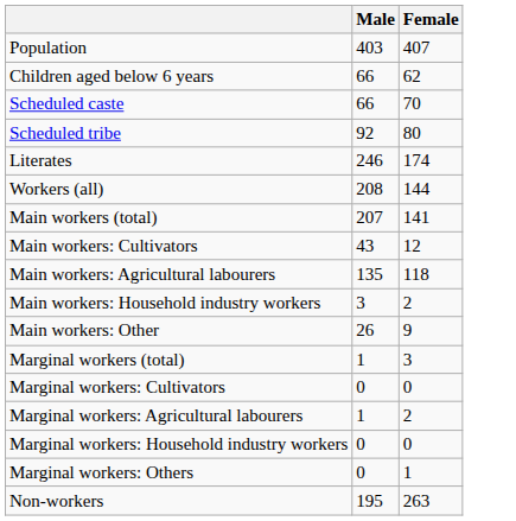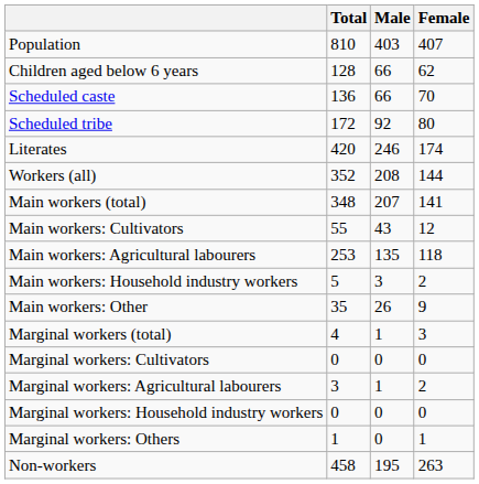+ column: Total | 810 | 128 | 136 | 172 | 420 | 352 | 348 | 55 | 253 | 5 | 35 | 4 | 0 | 3 | 0 | 1 | 458
